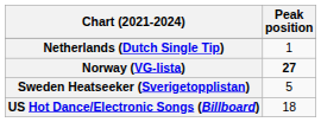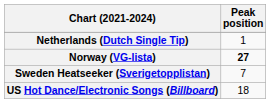Sweden Heatseeker (Sverigetopplistan) | Peak position: 5 -> 7
